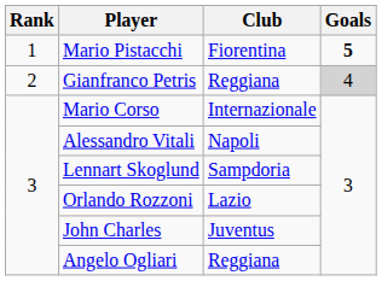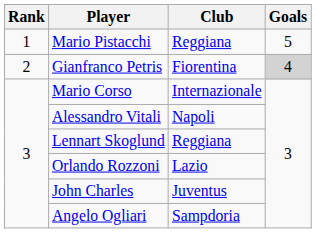Mario Pistacchi | Club: Fiorentina -> Reggiana
Mario Pistacchi | Goals: bold -> normal
Gianfranco Petris | Club: Reggiana -> Fiorentina
Lennart Skoglund | Club: Sampdoria -> Reggiana
Angelo Ogliari | Club: Reggiana -> Sampdoria
